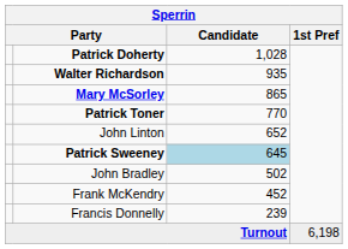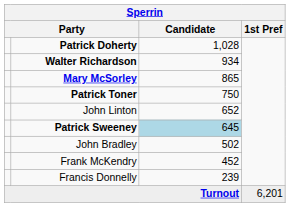Walter Richardson | Candidate: 935 -> 934
Patrick Toner | Candidate: 770 -> 750
Turnout | 1st Pref: 6,198 -> 6,201
